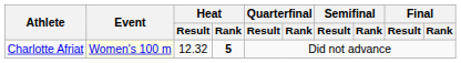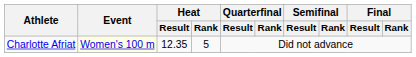Charlotte Afriat | Heat / Result: 12.32 -> 12.35
Charlotte Afriat | Heat / Rank: bold -> normal
